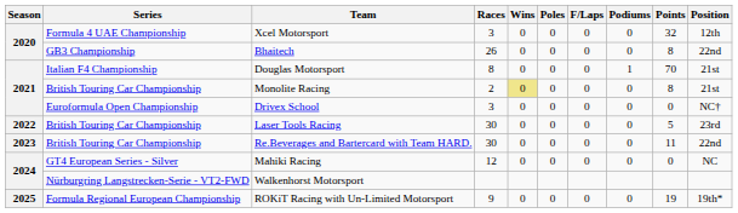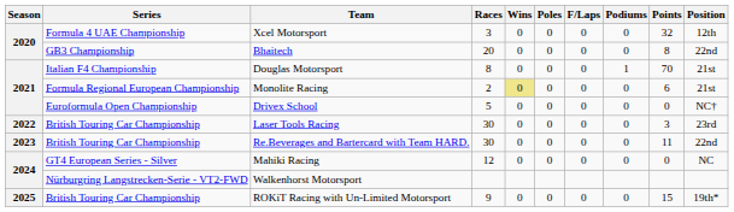Bhaitech | Races: 26 -> 20
Monolite Racing | Series: British Touring Car Championship -> Formula Regional European Championship
Monolite Racing | Points: 8 -> 6
Drivex School | Races: 3 -> 5
Laser Tools Racing | Points: 5 -> 3
ROKiT Racing with Un-Limited Motorsport | Series: Formula Regional European Championship -> British Touring Car Championship
ROKiT Racing with Un-Limited Motorsport | Points: 19 -> 15
